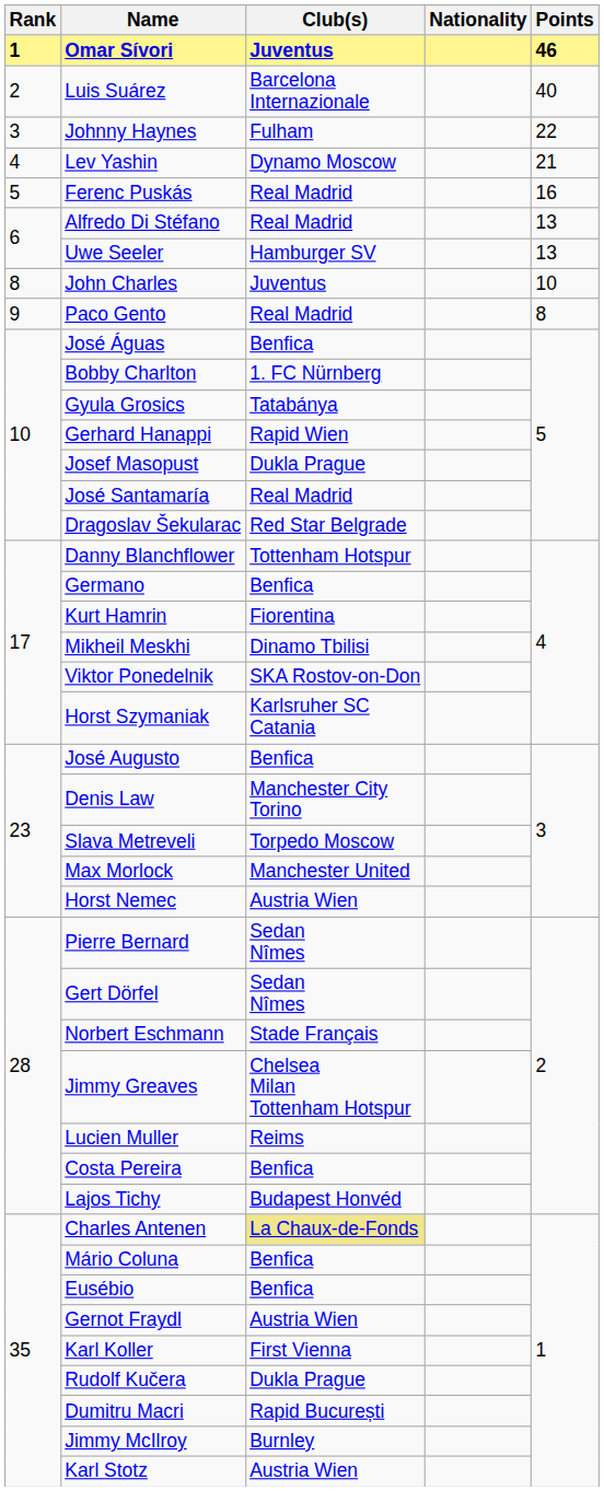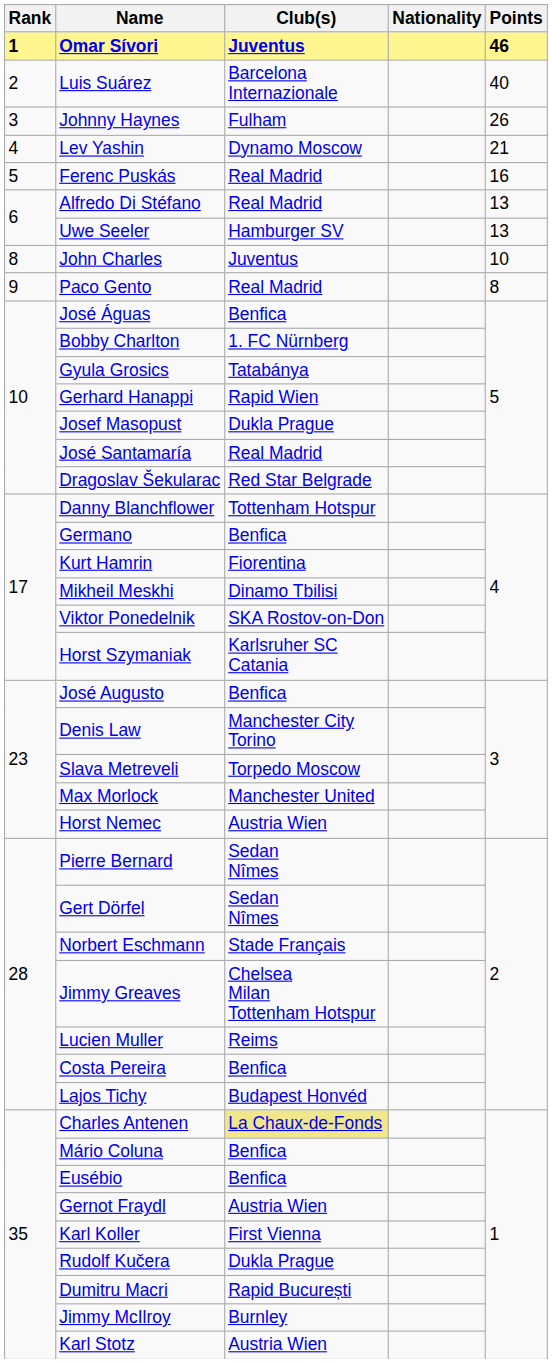Johnny Haynes | Points: 22 -> 26
